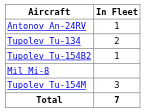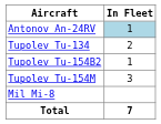Antonov An-24RV | In Fleet: no background -> lightblue background
rows swapped: Tupolev Tu-154M <-> Mil Mi-8
